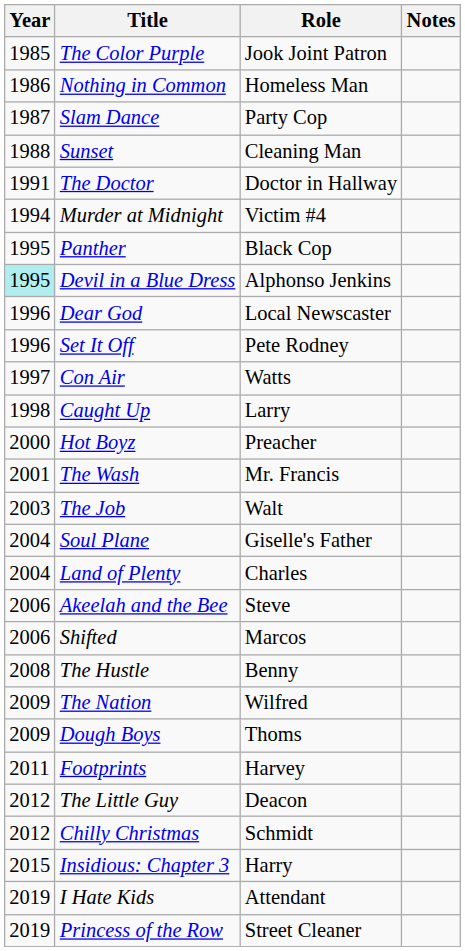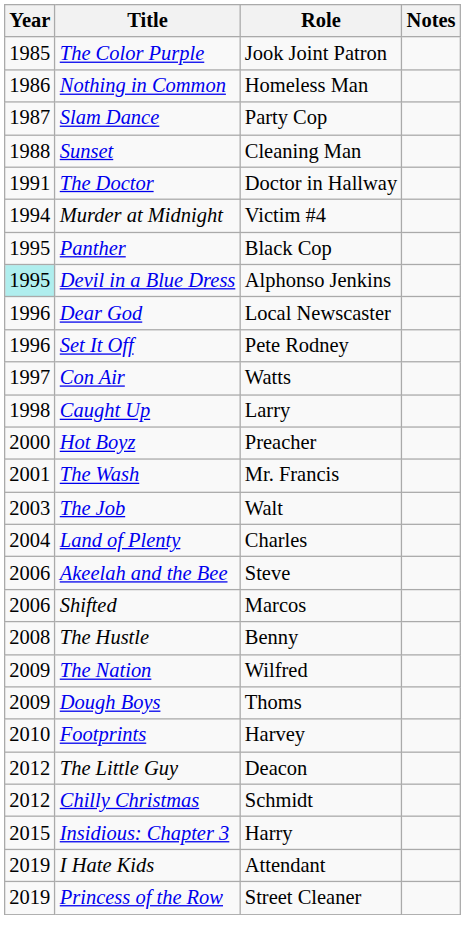- row: 2004 | Soul Plane | Giselle's Father
Footprints | Year: 2011 -> 2010
